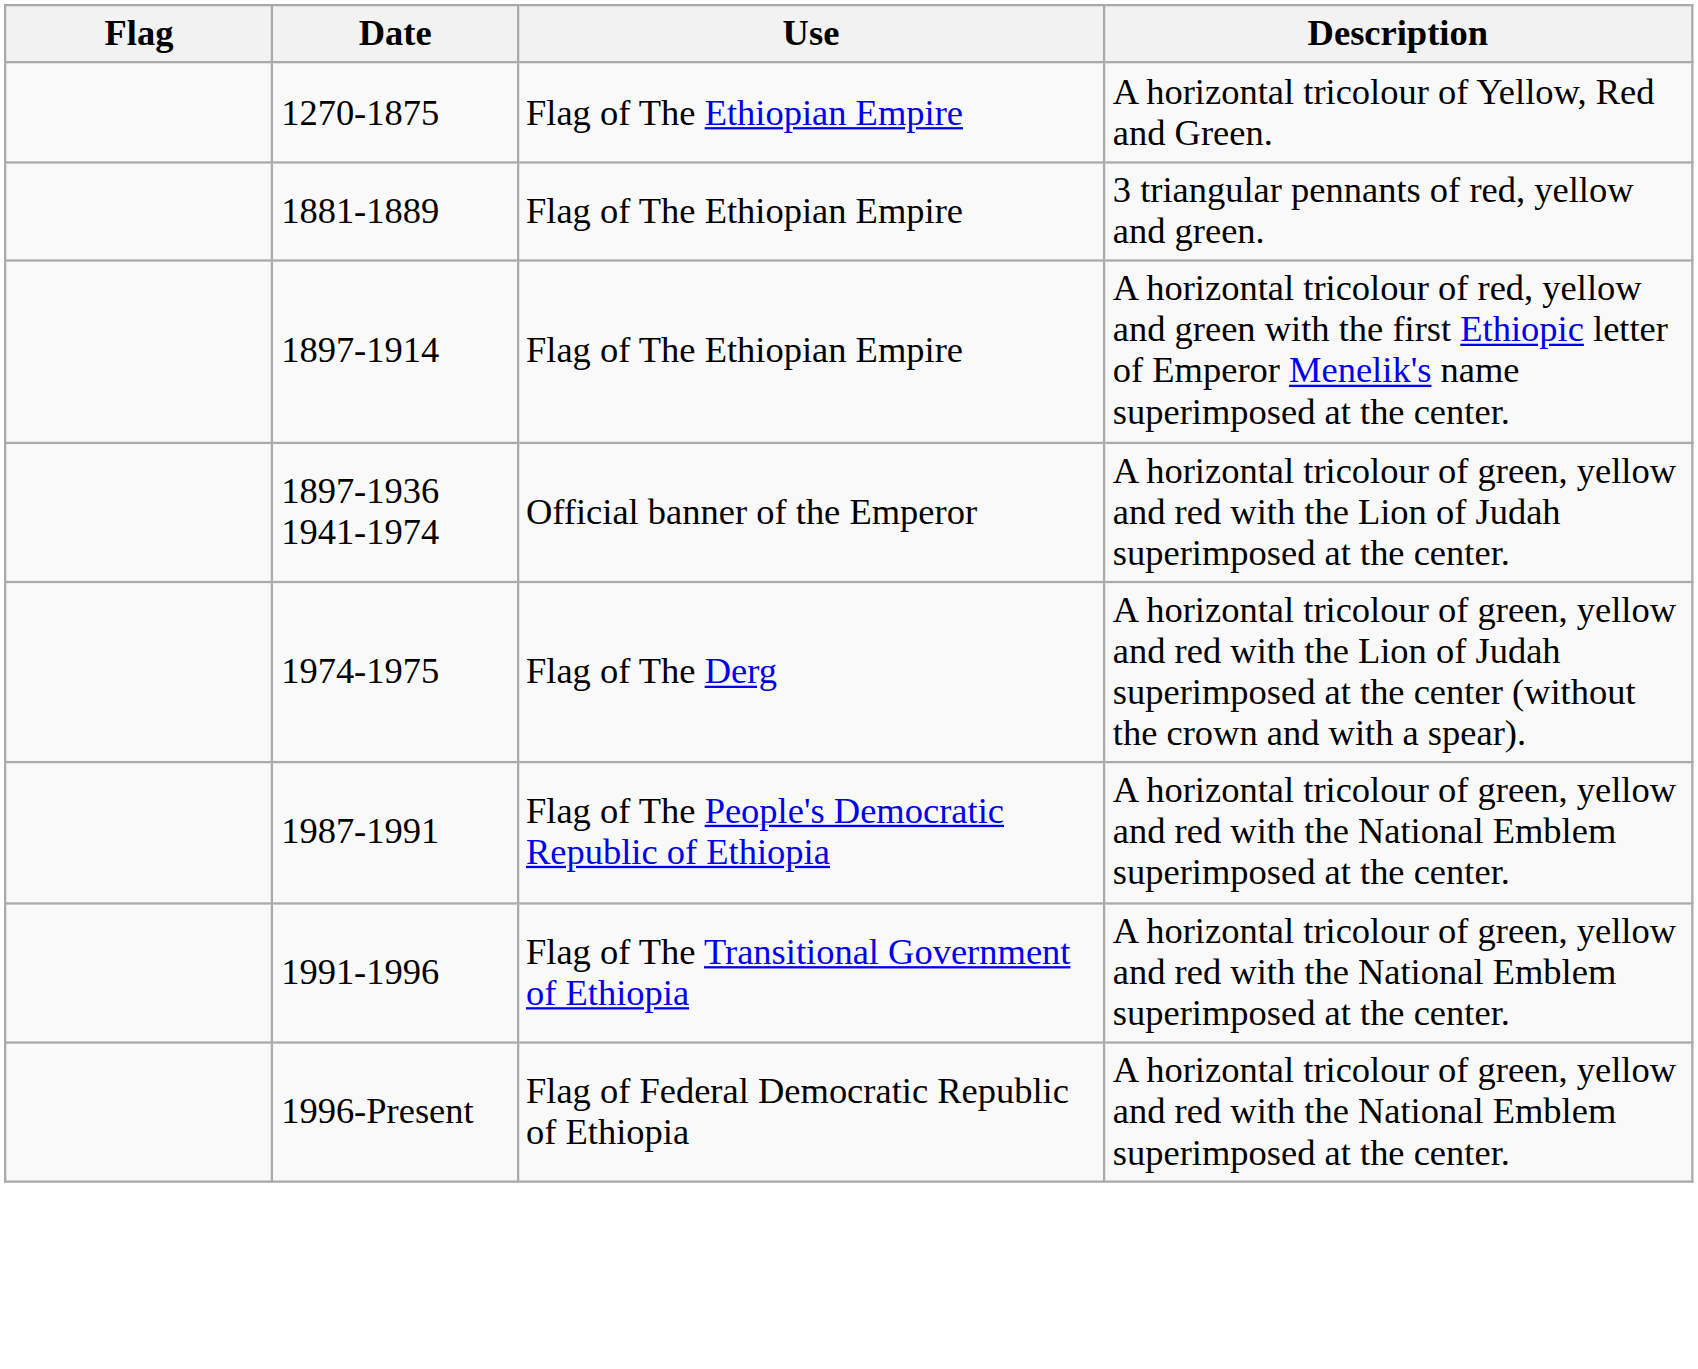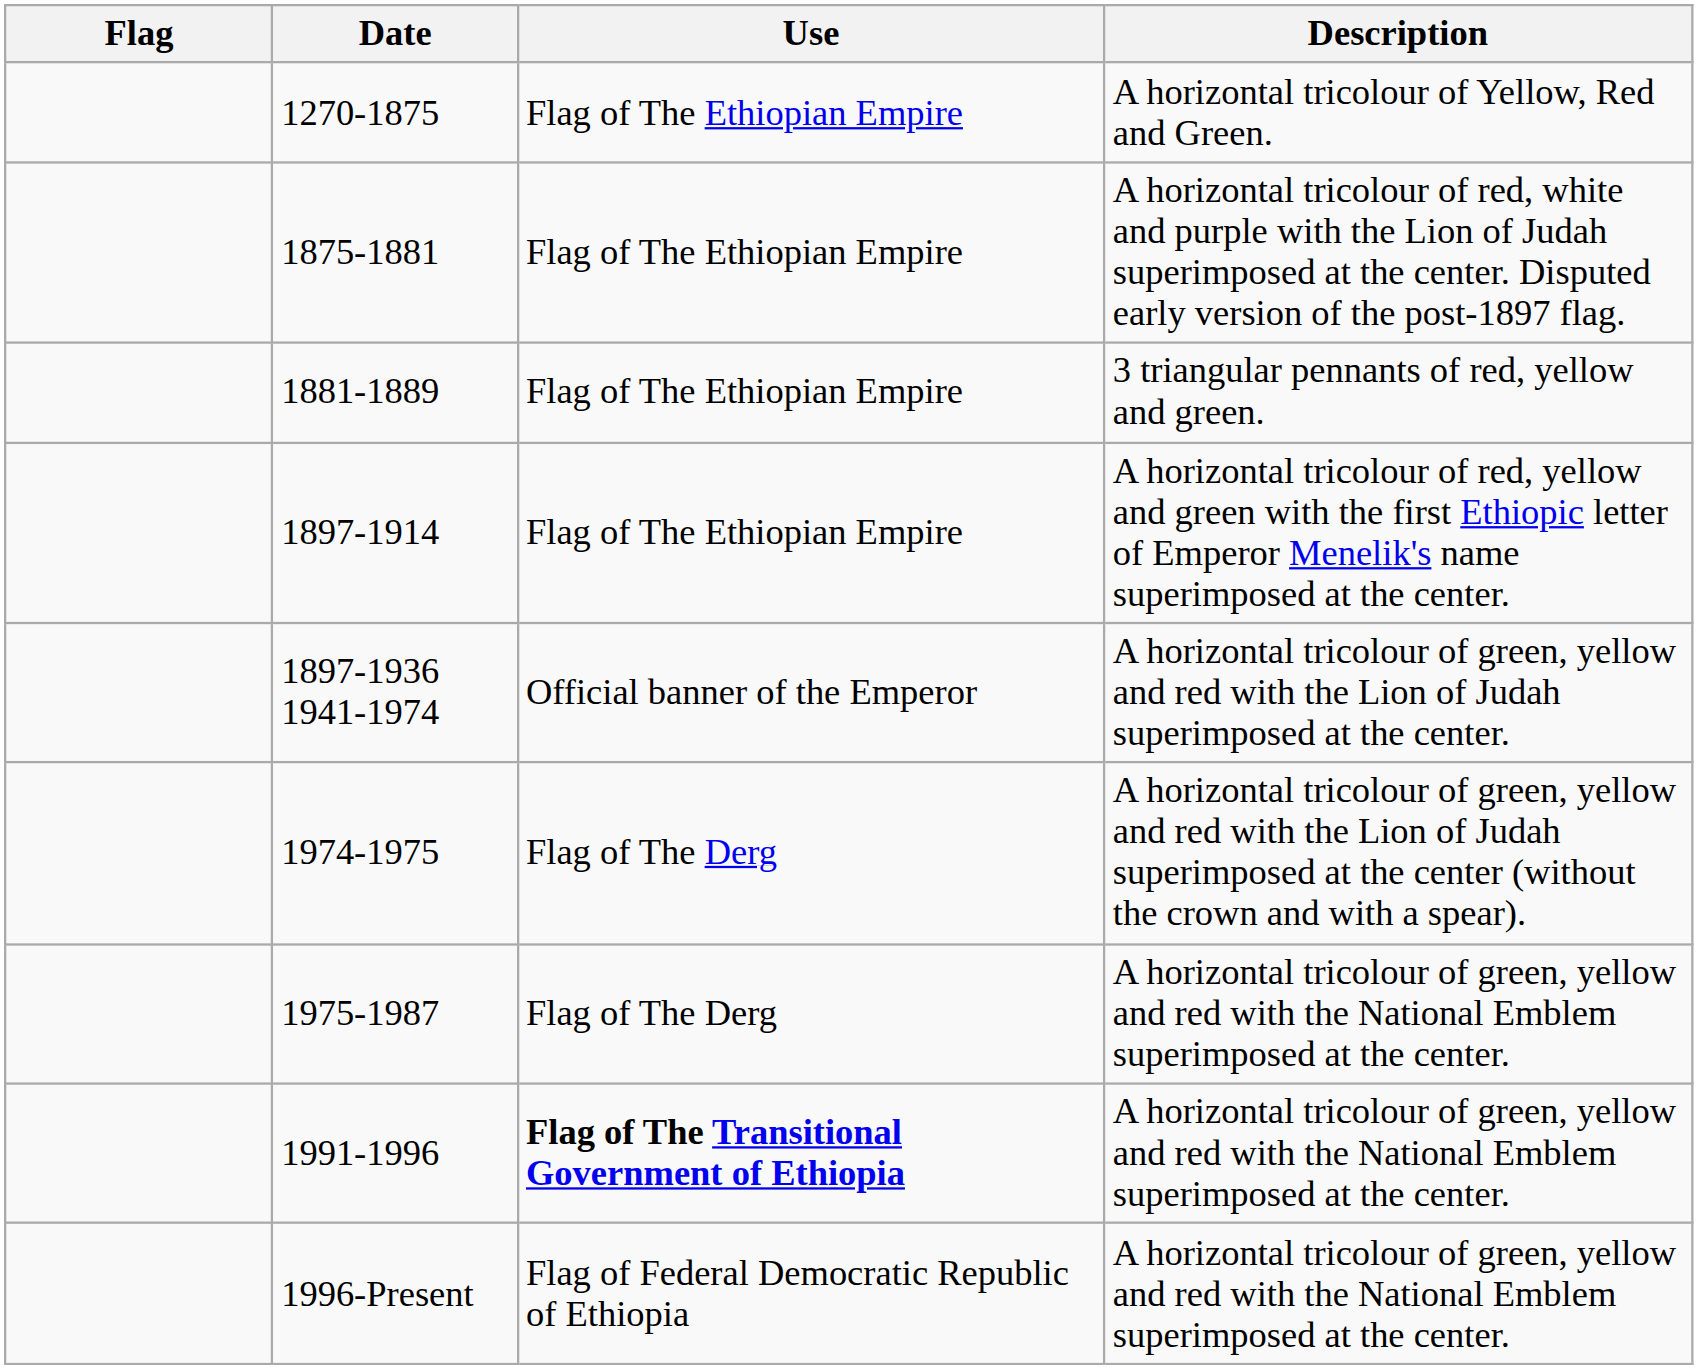+ row: 1875-1881 | Flag of The Ethiopian Empire | A horizontal tricolour of red, white and purple with the Lion of Judah superimposed at the center. Disputed early version of the post-1897 flag.
+ row: 1975-1987 | Flag of The Derg | A horizontal tricolour of green, yellow and red with the National Emblem superimposed at the center.
- row: 1987-1991 | Flag of The People's Democratic Republic of Ethiopia | A horizontal tricolour of green, yellow and red with the National Emblem superimposed at the center.
1991-1996 | Use: normal -> bold
